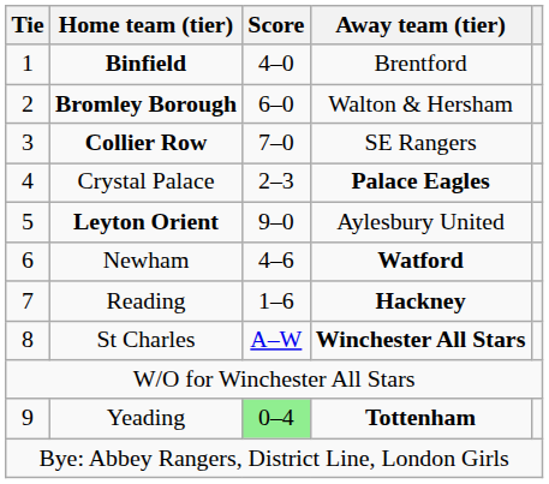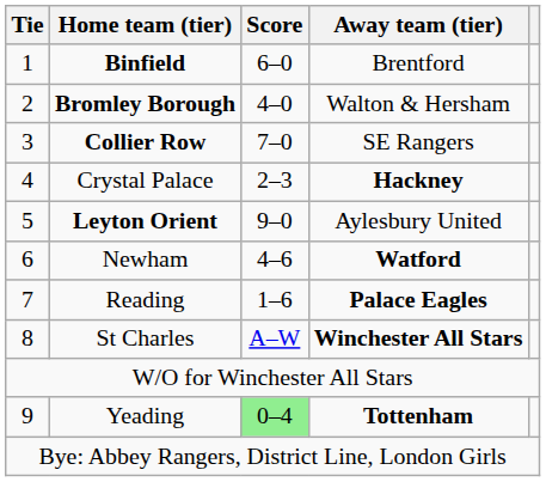Binfield | Score: 4–0 -> 6–0
Bromley Borough | Score: 6–0 -> 4–0
Crystal Palace | Away team (tier): Palace Eagles -> Hackney
Reading | Away team (tier): Hackney -> Palace Eagles
